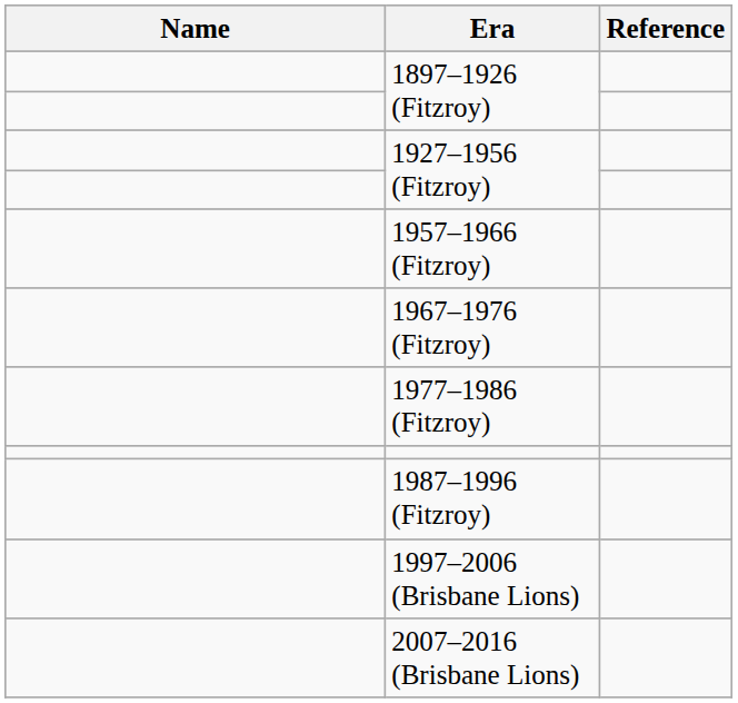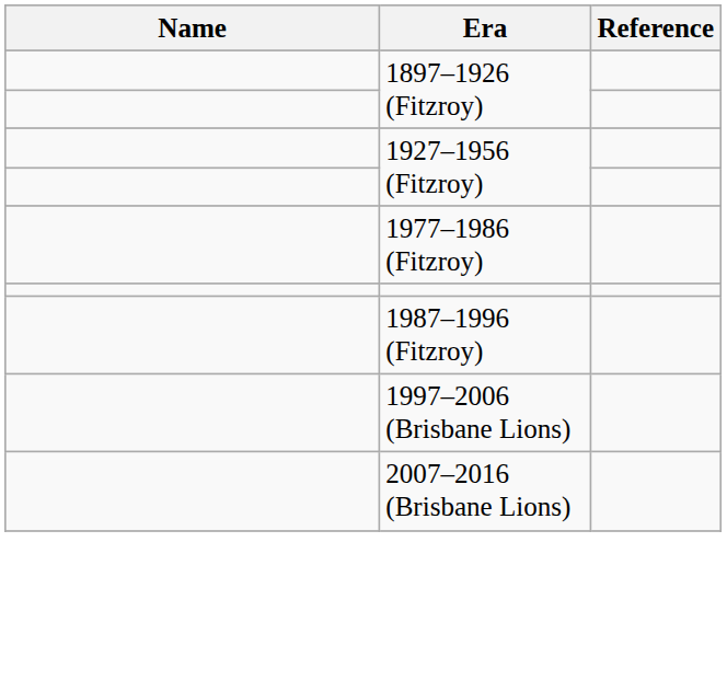- row: 1957–1966 (Fitzroy)
- row: 1967–1976 (Fitzroy)
